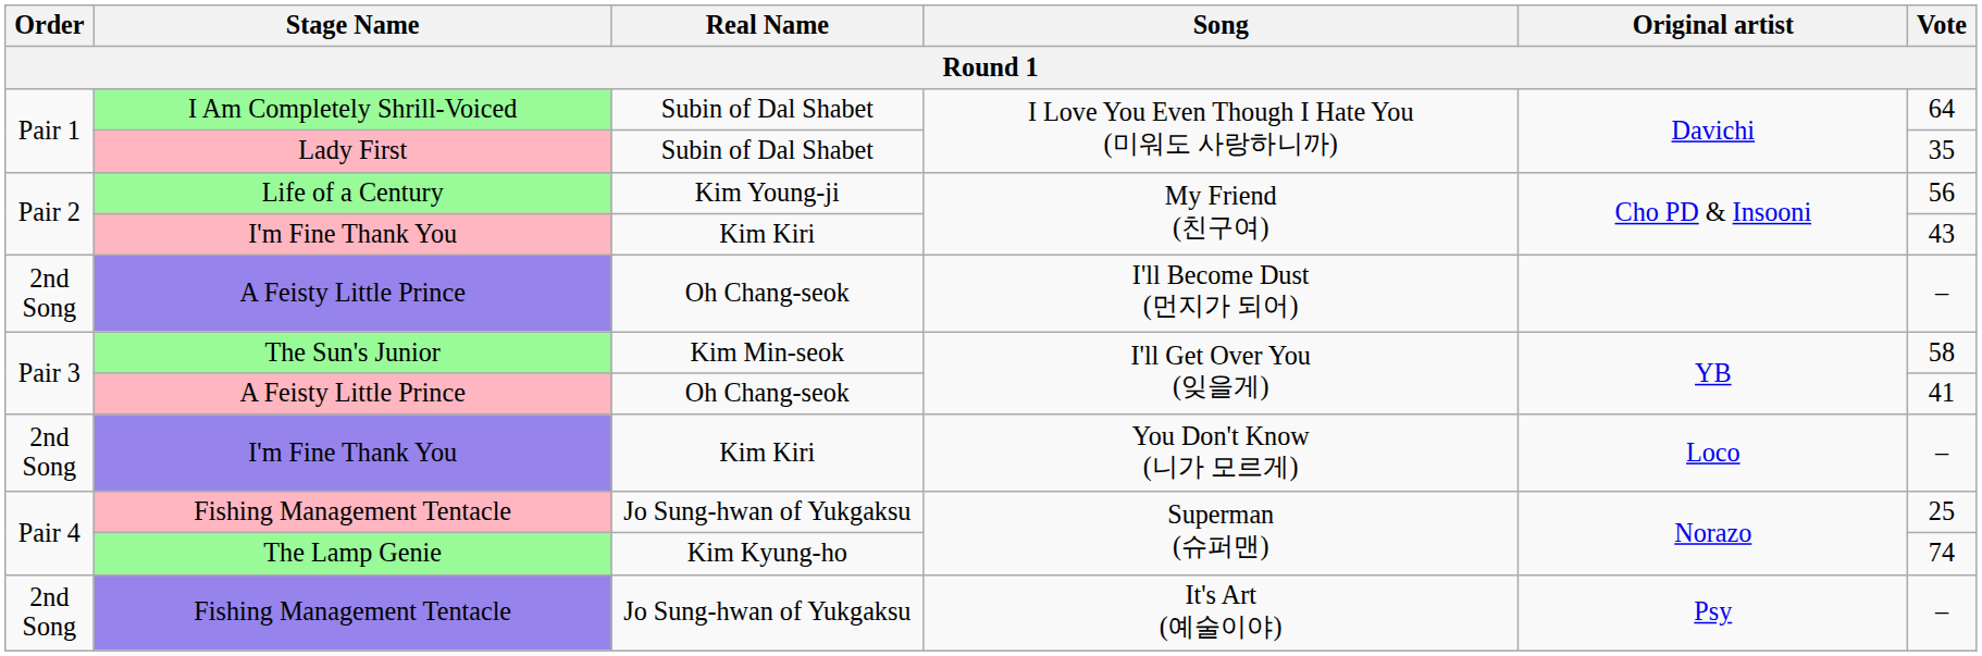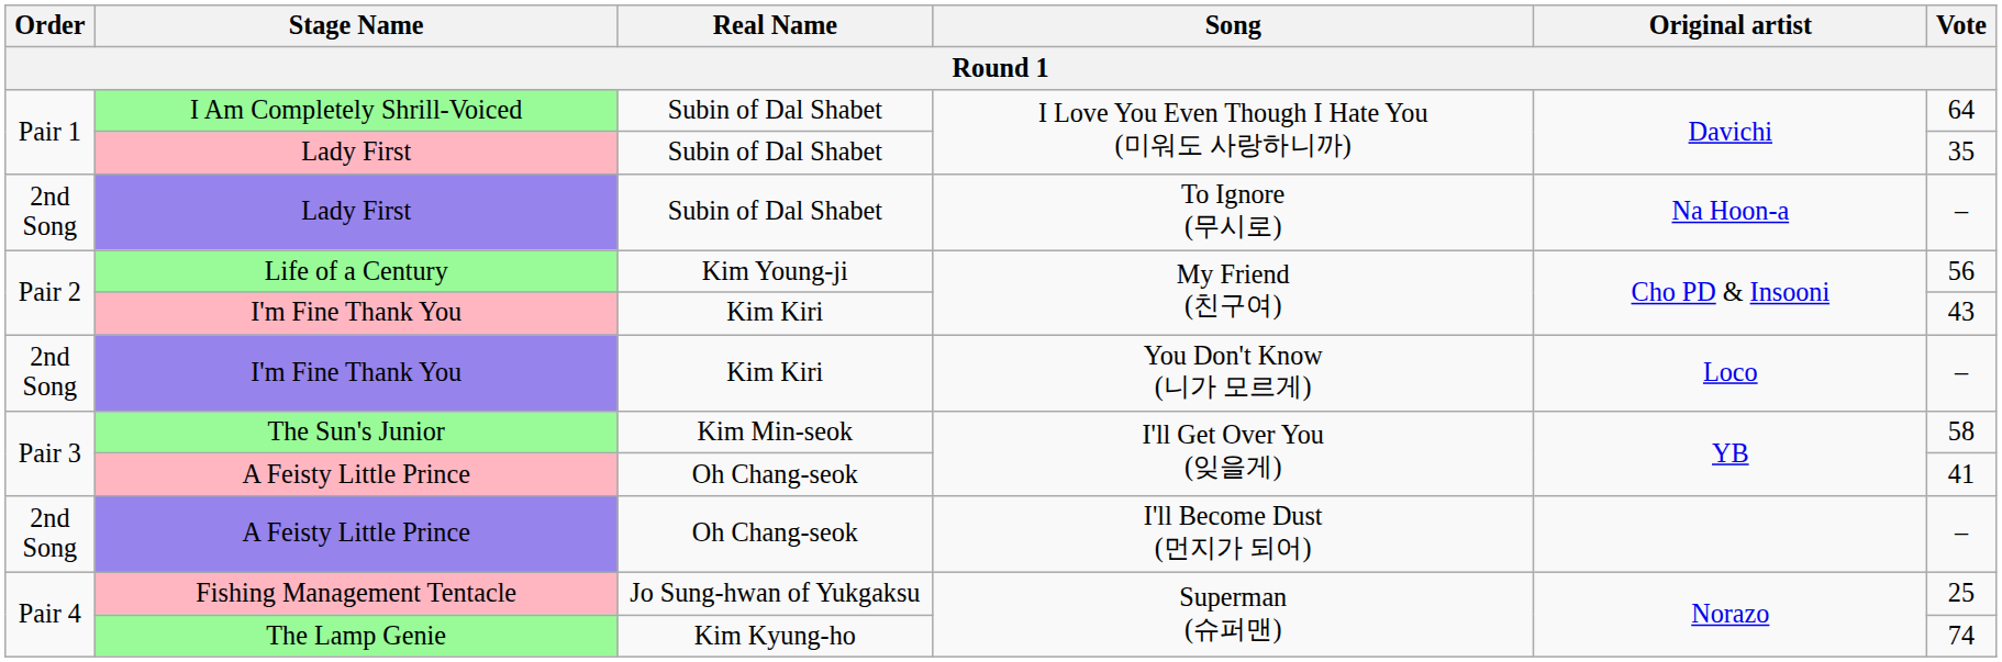+ row: 2nd Song | Lady First | Subin of Dal Shabet | To Ignore (무시로) | Na Hoon-a | –
rows swapped: I'm Fine Thank You / You Don't Know (니가 모르게) <-> A Feisty Little Prince / I'll Become Dust (먼지가 되어)
- row: 2nd Song | Fishing Management Tentacle | Jo Sung-hwan of Yukgaksu | It's Art (예술이야) | Psy | –
